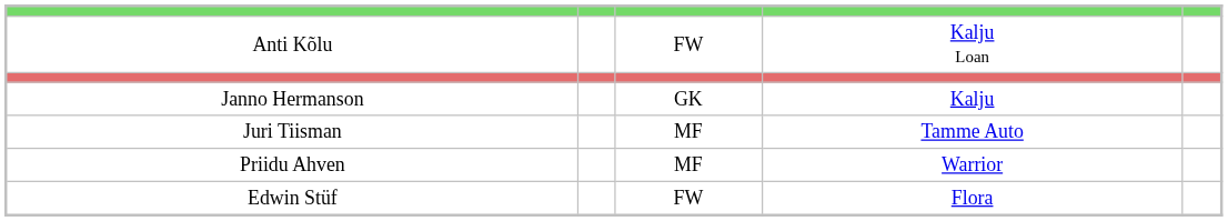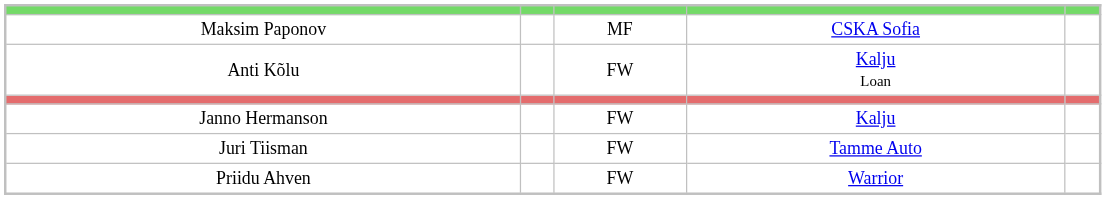+ row: Maksim Paponov | MF | CSKA Sofia
Janno Hermanson | column 3: GK -> FW
Juri Tiisman | column 3: MF -> FW
Priidu Ahven | column 3: MF -> FW
- row: Edwin Stüf | FW | Flora
